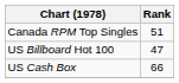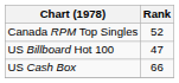Canada RPM Top Singles | Rank: 51 -> 52
